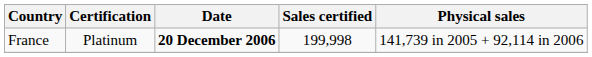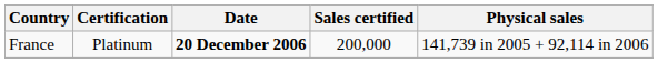France | Sales certified: 199,998 -> 200,000
